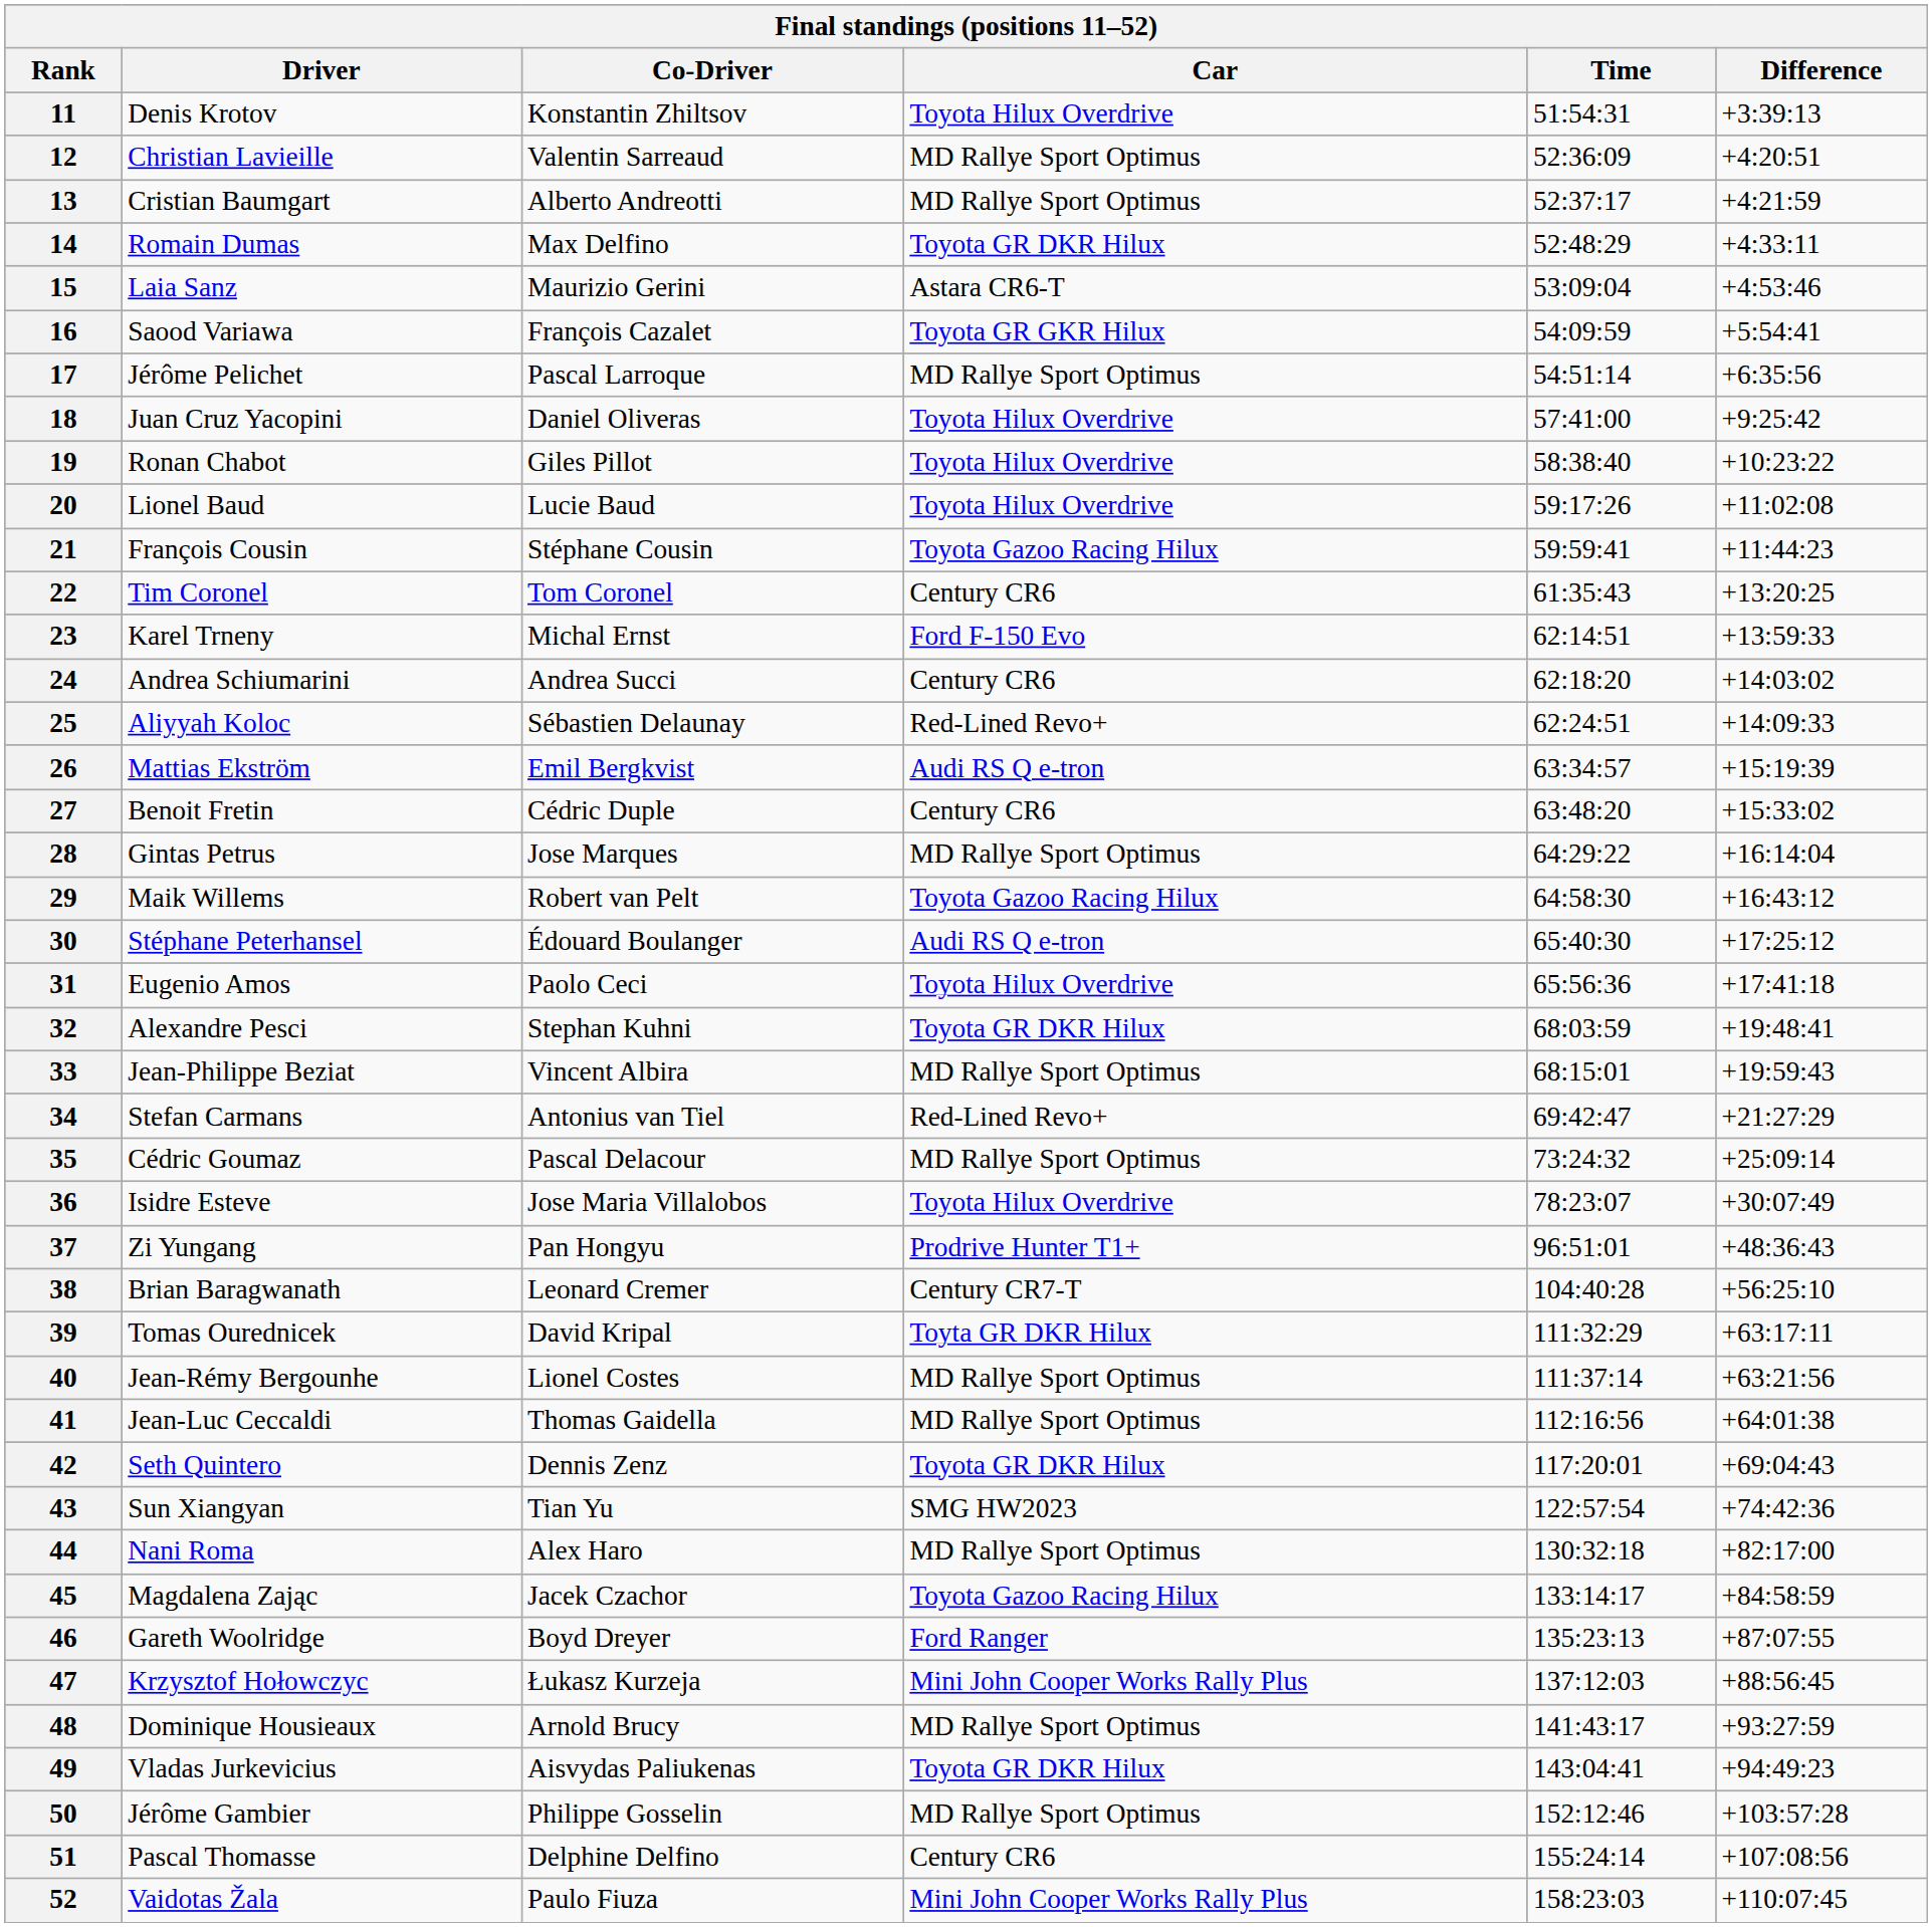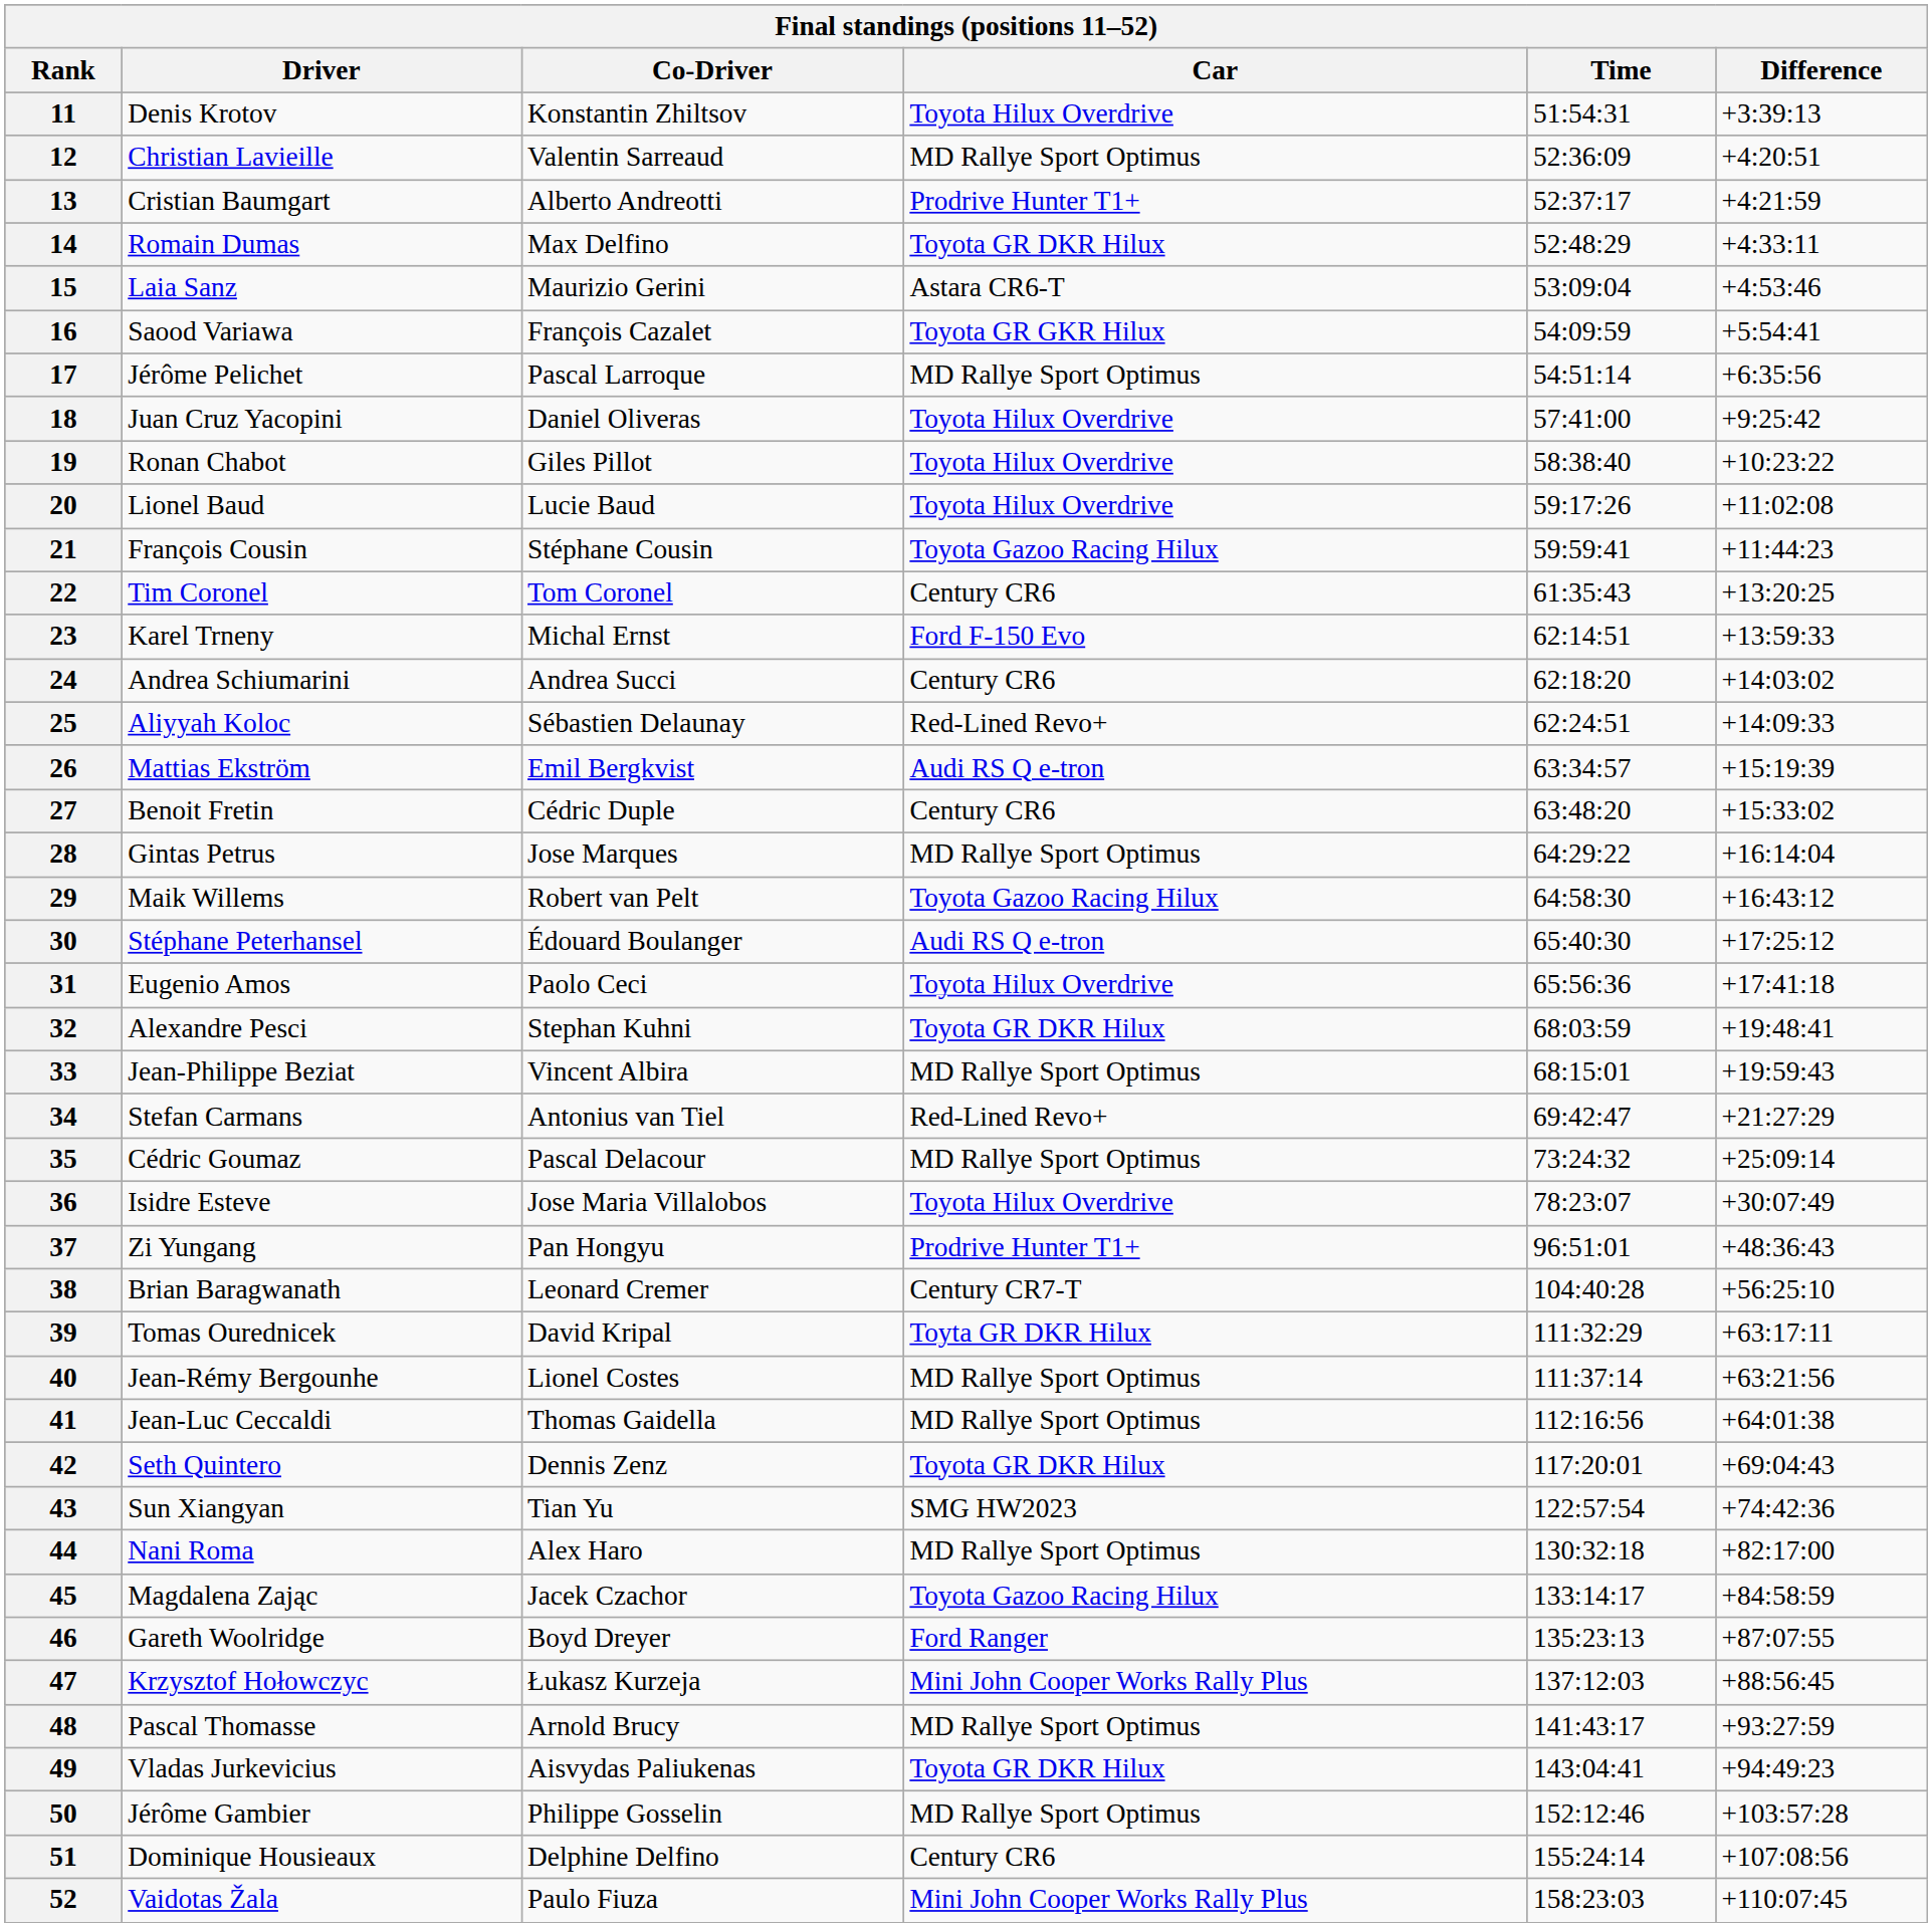13 | Car: MD Rallye Sport Optimus -> Prodrive Hunter T1+
48 | Driver: Dominique Housieaux -> Pascal Thomasse
51 | Driver: Pascal Thomasse -> Dominique Housieaux
